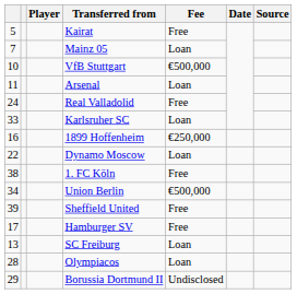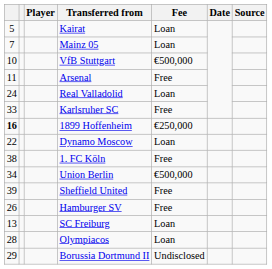Kairat | Fee: Free -> Loan
Arsenal | Fee: Loan -> Free
Real Valladolid | Fee: Free -> Loan
Karlsruher SC | Fee: Loan -> Free
1899 Hoffenheim | column 1: normal -> bold
Hamburger SV | column 1: 17 -> 26
